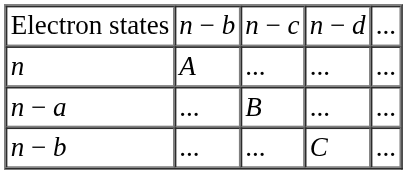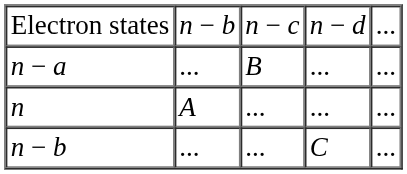rows swapped: n <-> n − a
